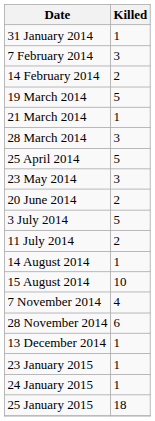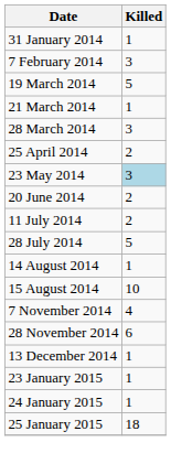- row: 14 February 2014 | 2
25 April 2014 | Killed: 5 -> 2
23 May 2014 | Killed: no background -> lightblue background
- row: 3 July 2014 | 5
+ row: 28 July 2014 | 5
